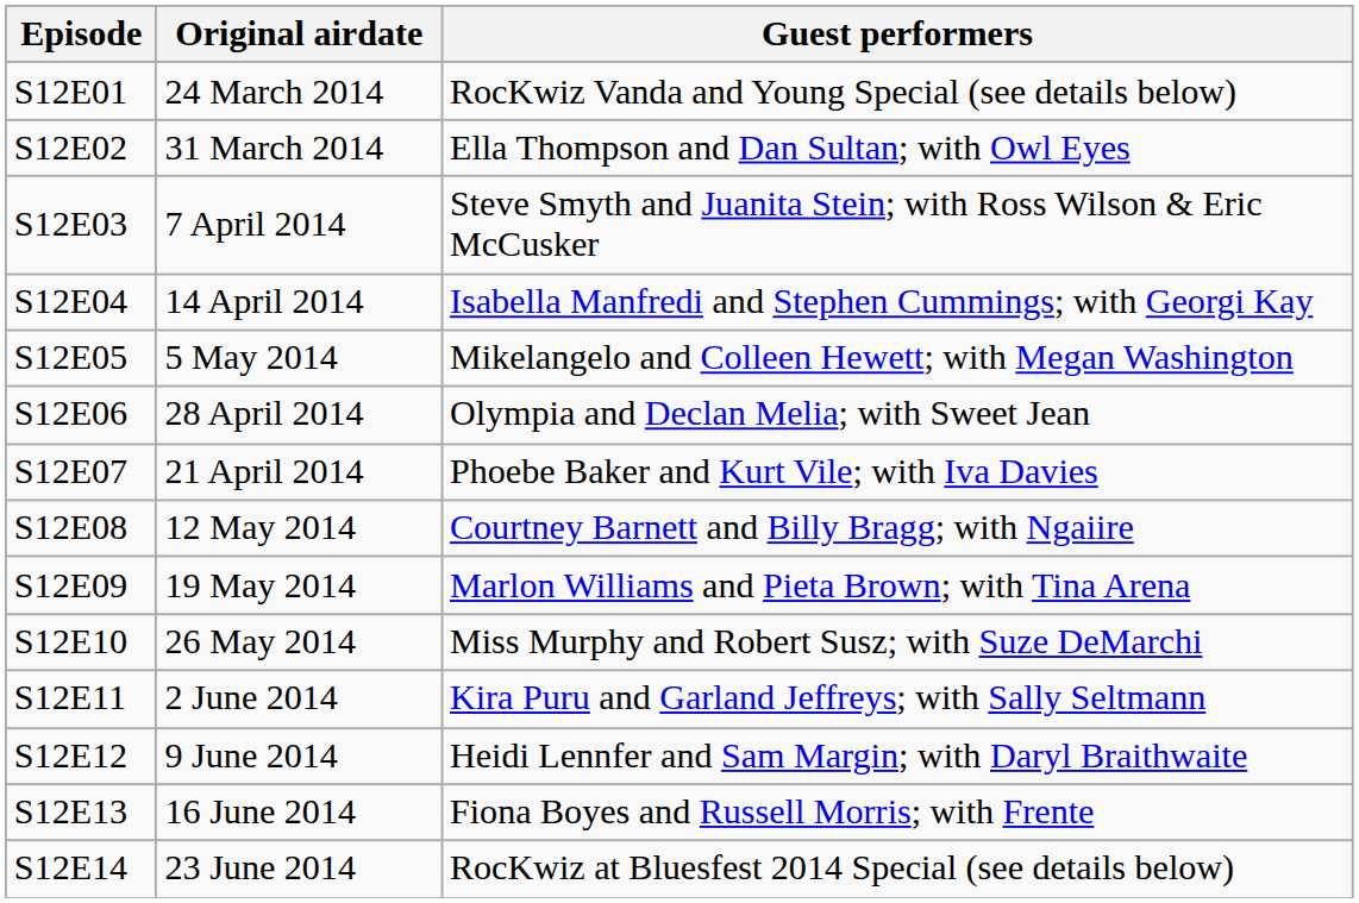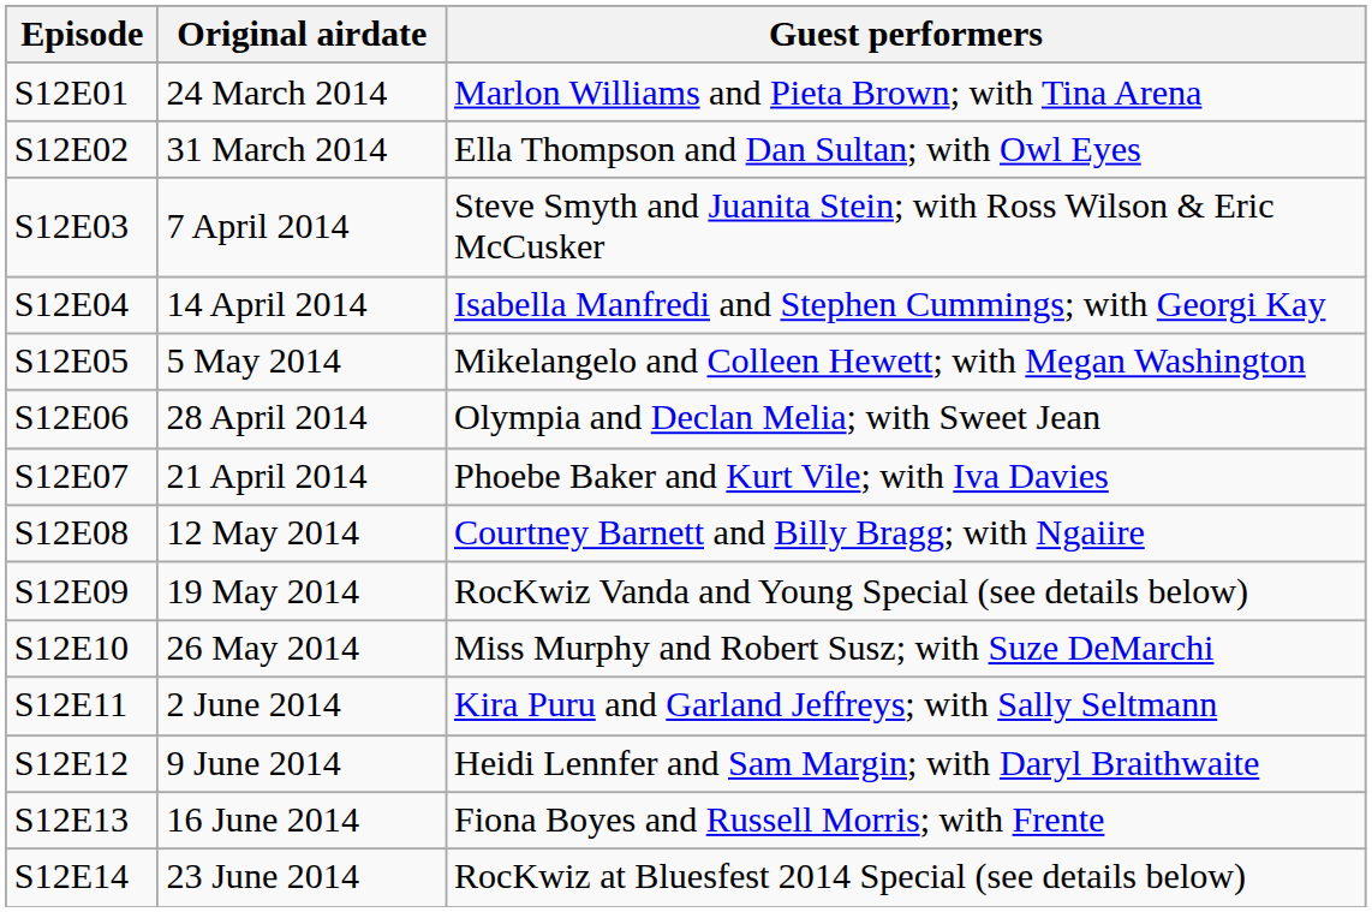S12E01 | Guest performers: RocKwiz Vanda and Young Special (see details below) -> Marlon Williams and Pieta Brown; with Tina Arena
S12E09 | Guest performers: Marlon Williams and Pieta Brown; with Tina Arena -> RocKwiz Vanda and Young Special (see details below)
